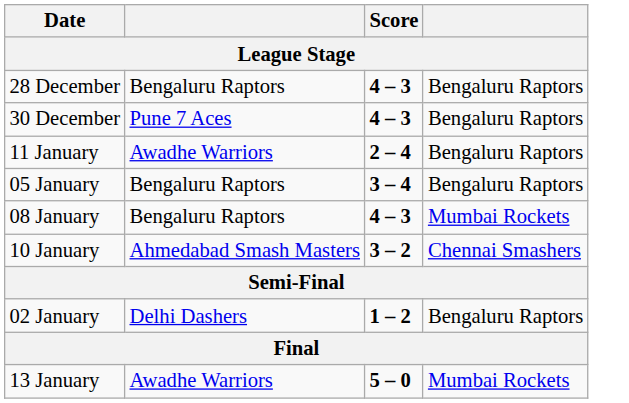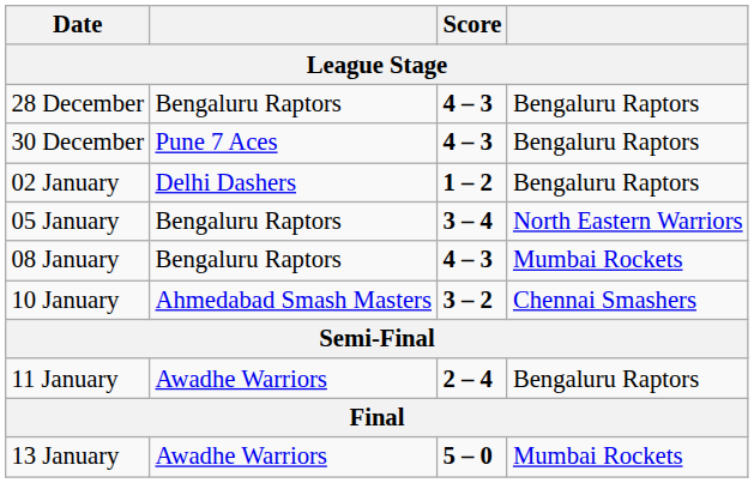rows swapped: 02 January <-> 11 January
05 January | column 4: Bengaluru Raptors -> North Eastern Warriors
